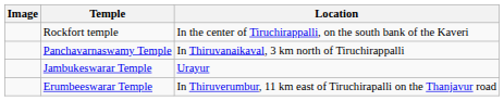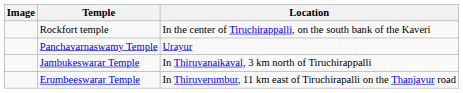Panchavarnaswamy Temple | Location: In Thiruvanaikaval, 3 km north of Tiruchirappalli -> Urayur
Jambukeswarar Temple | Location: Urayur -> In Thiruvanaikaval, 3 km north of Tiruchirappalli
